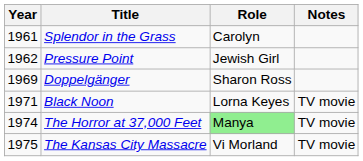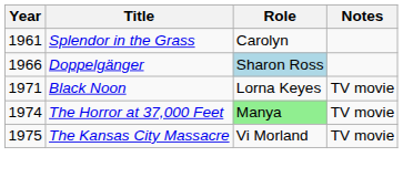- row: 1962 | Pressure Point | Jewish Girl
Doppelgänger | Year: 1969 -> 1966
Doppelgänger | Role: no background -> lightblue background
